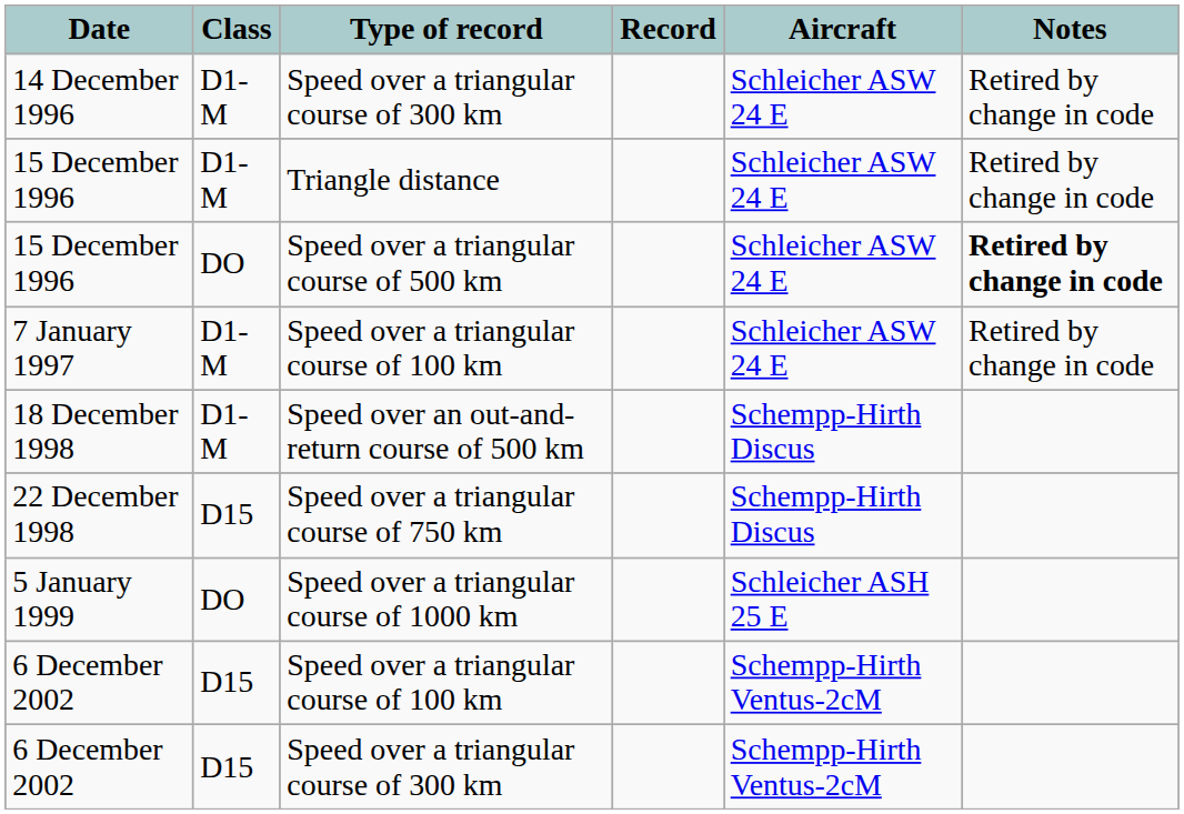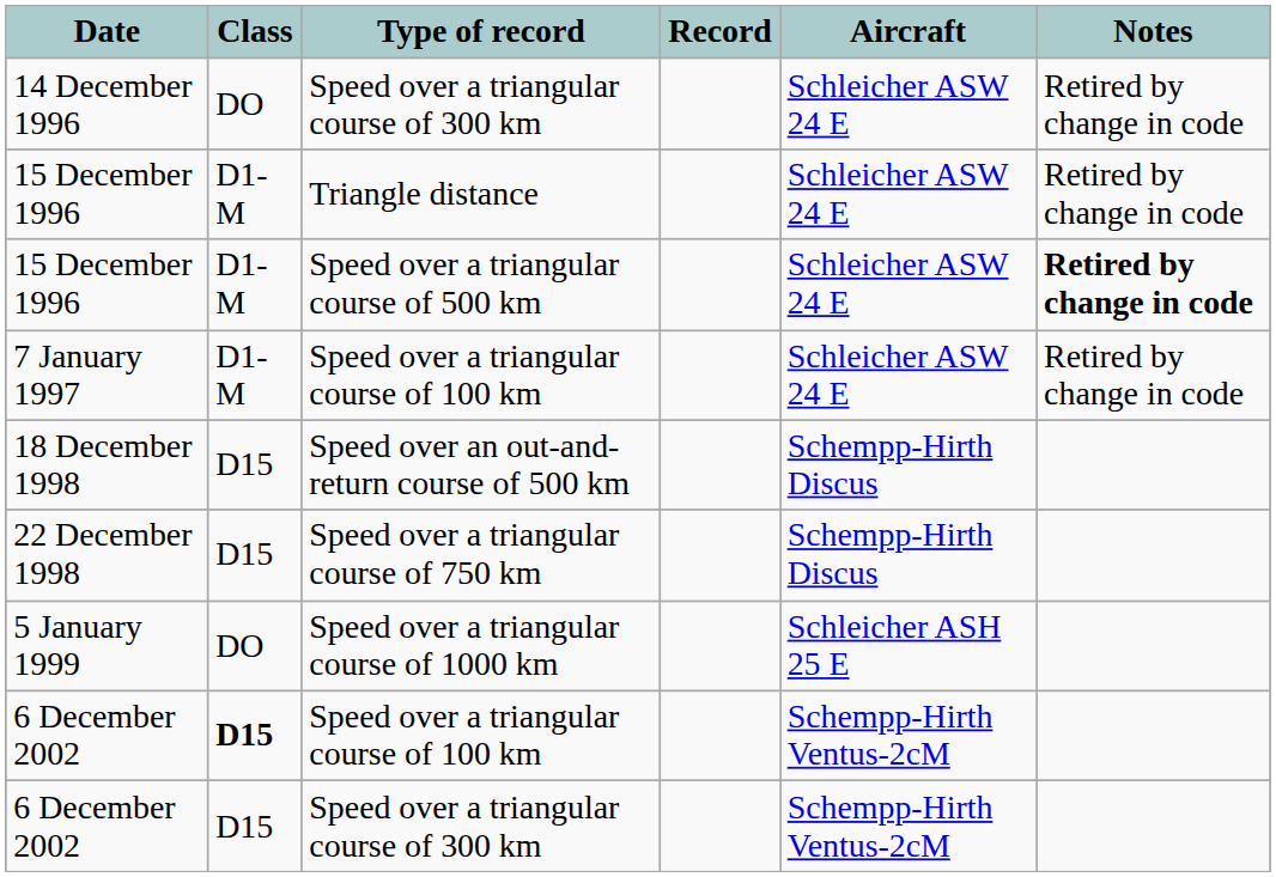14 December 1996 | Class: D1-M -> DO
15 December 1996 / Speed over a triangular course of 500 km | Class: DO -> D1-M
18 December 1998 | Class: D1-M -> D15
6 December 2002 / Speed over a triangular course of 100 km | Class: normal -> bold
